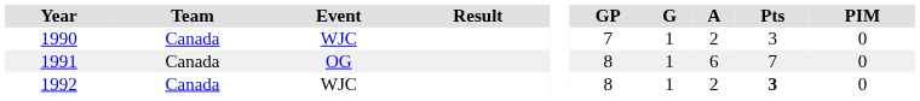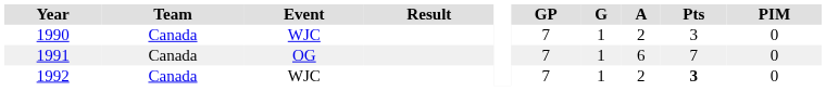1991 | GP: 8 -> 7
1992 | GP: 8 -> 7
